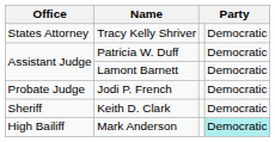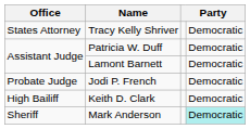Keith D. Clark | Office: Sheriff -> High Bailiff
Mark Anderson | Office: High Bailiff -> Sheriff
